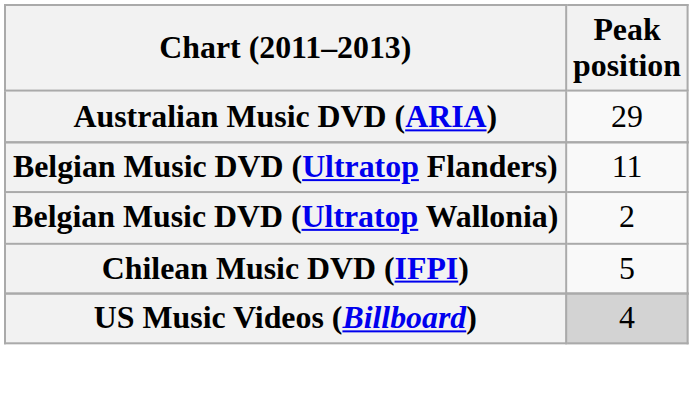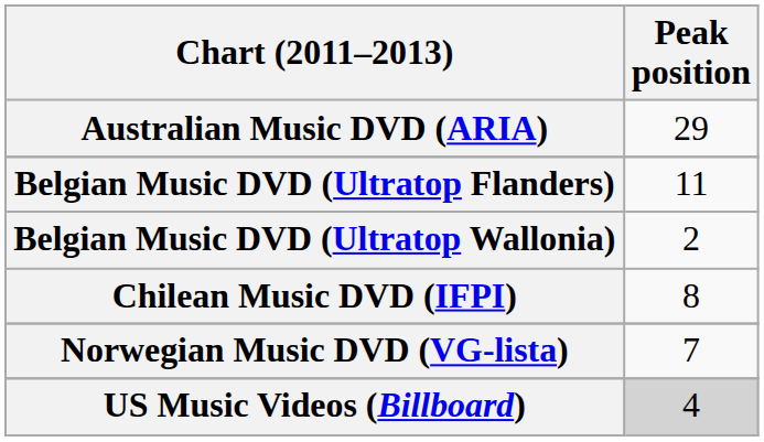Chilean Music DVD (IFPI) | Peak position: 5 -> 8
+ row: Norwegian Music DVD (VG-lista) | 7
